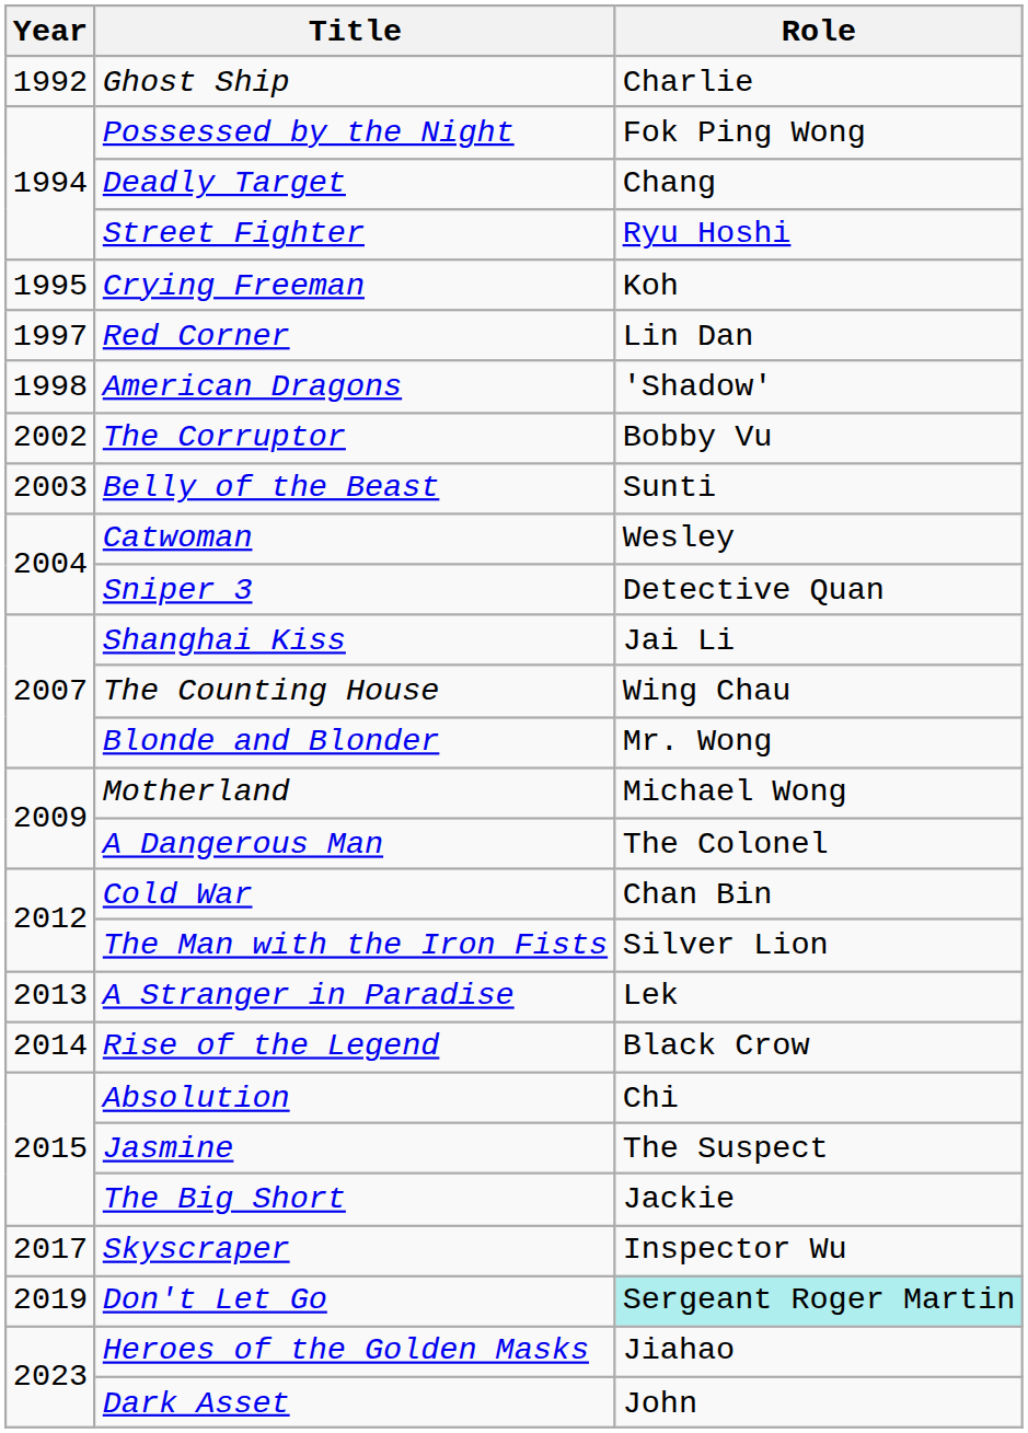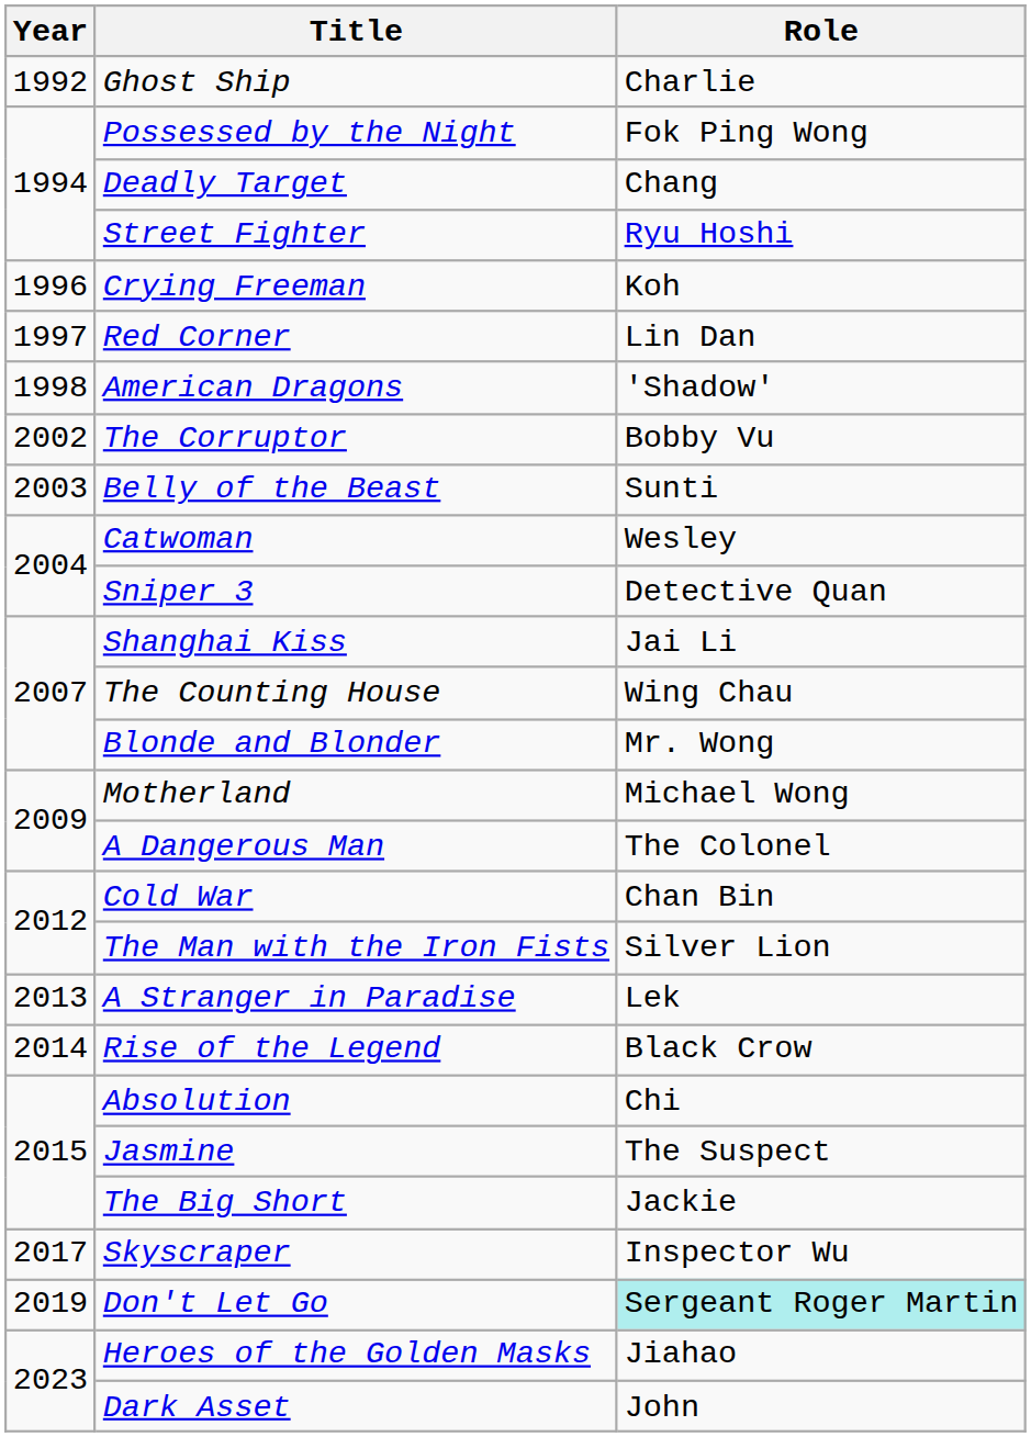Crying Freeman | Year: 1995 -> 1996
